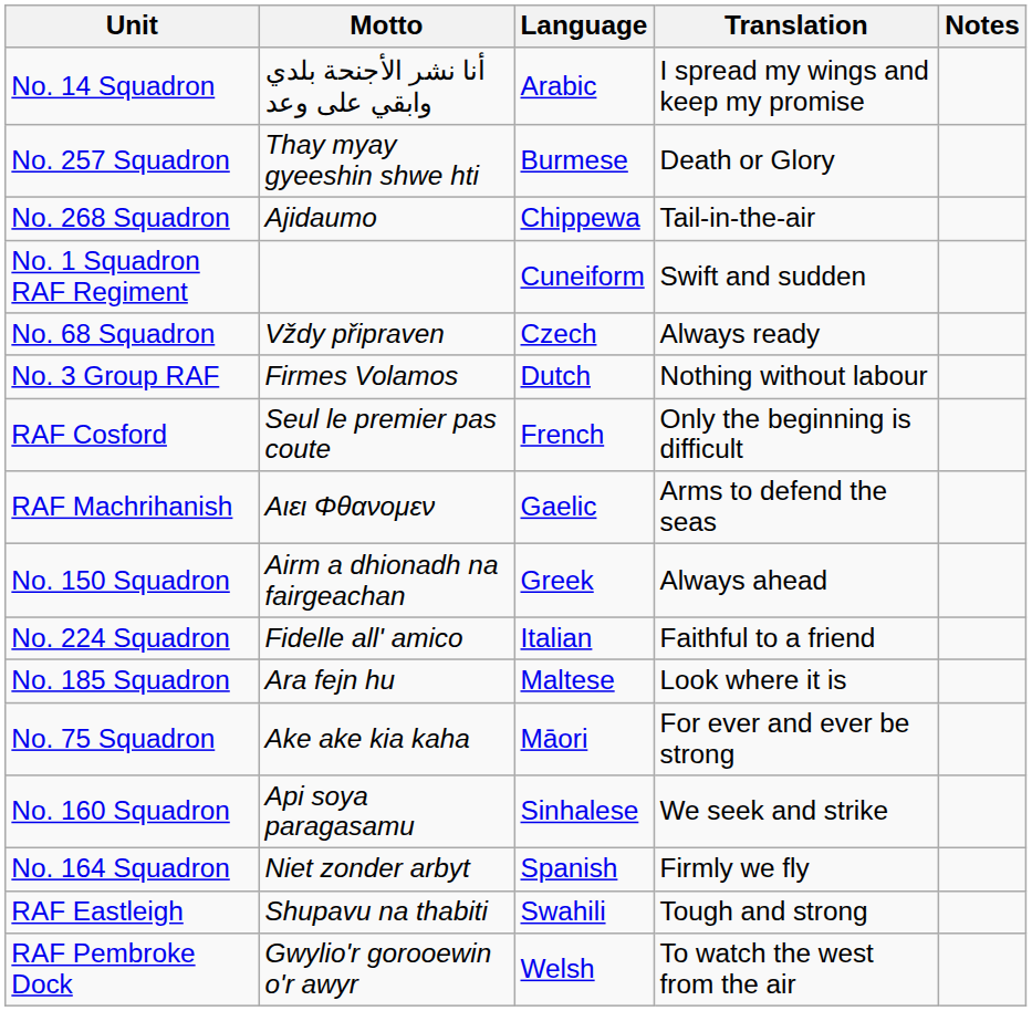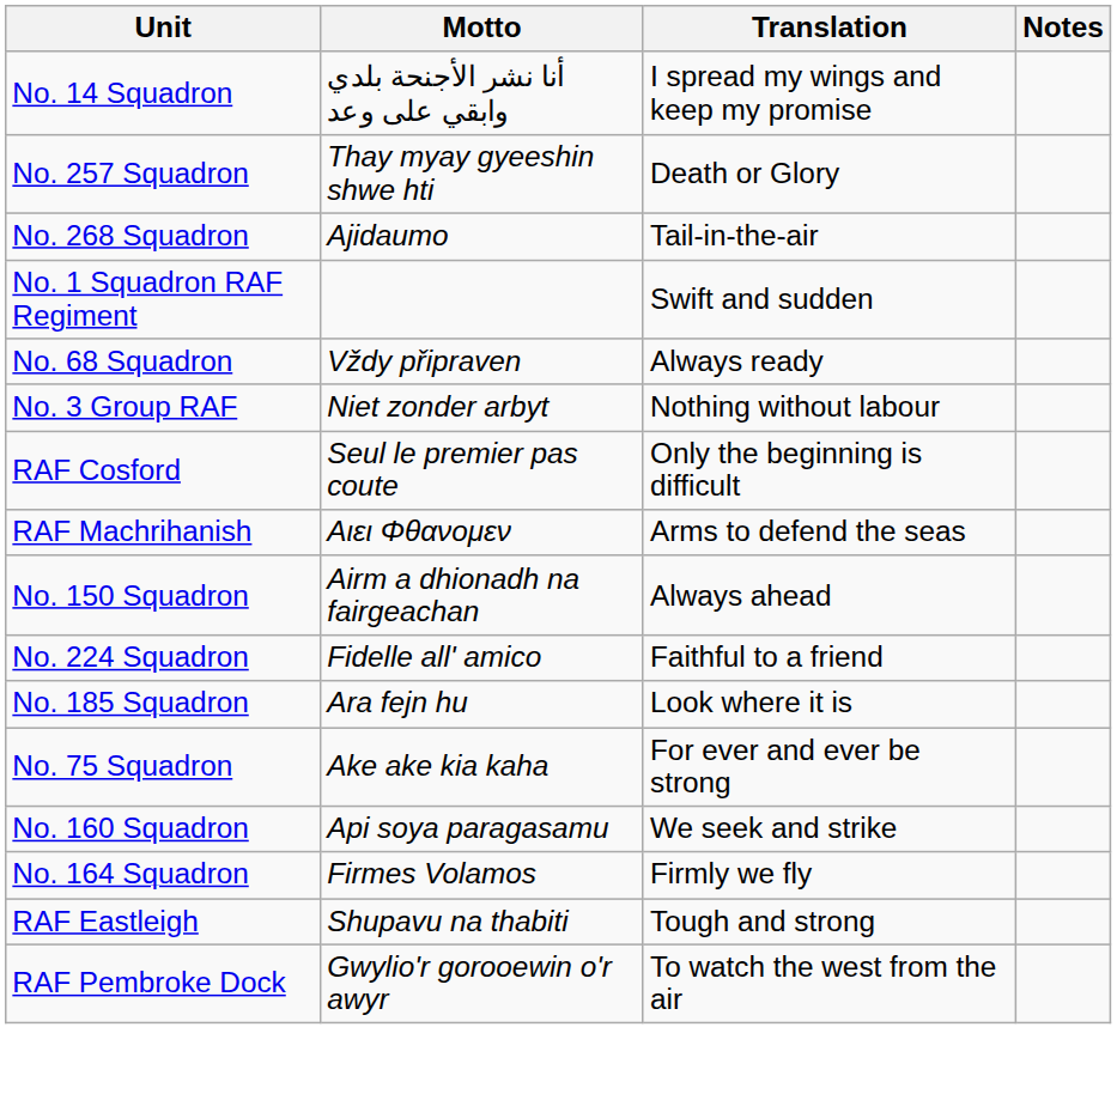- column: Language | Arabic | Burmese | Chippewa | Cuneiform | Czech | Dutch | French | Gaelic | Greek | Italian | Maltese | Māori | Sinhalese | Spanish | Swahili | Welsh
No. 3 Group RAF | Motto: Firmes Volamos -> Niet zonder arbyt
No. 164 Squadron | Motto: Niet zonder arbyt -> Firmes Volamos
